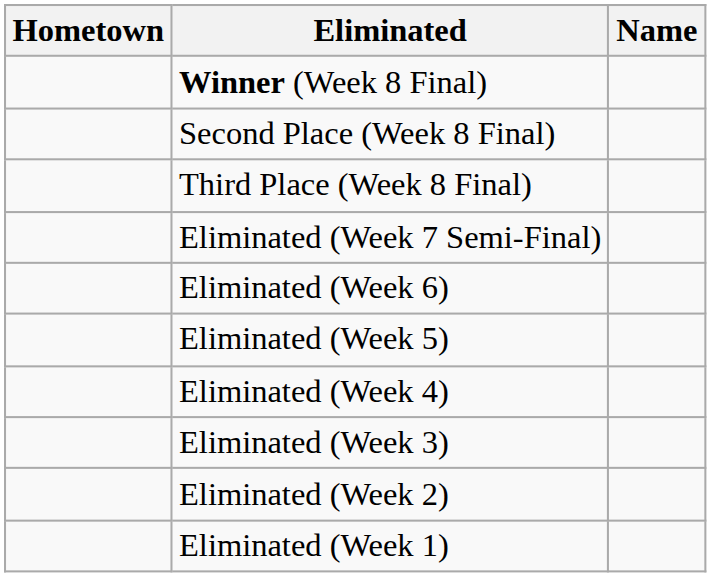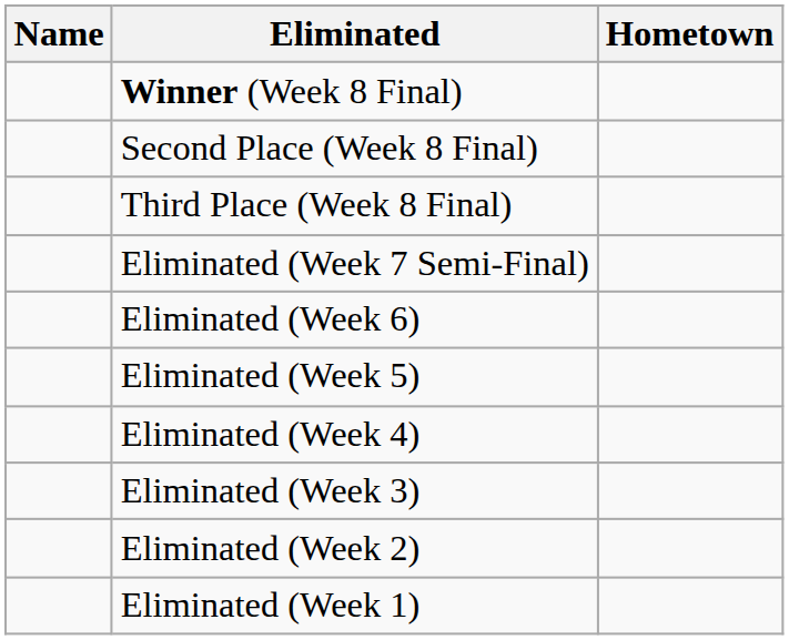columns swapped: Name <-> Hometown
